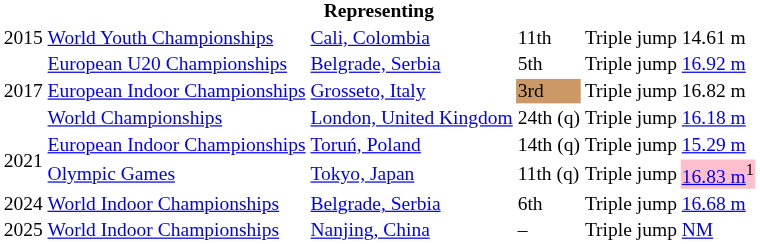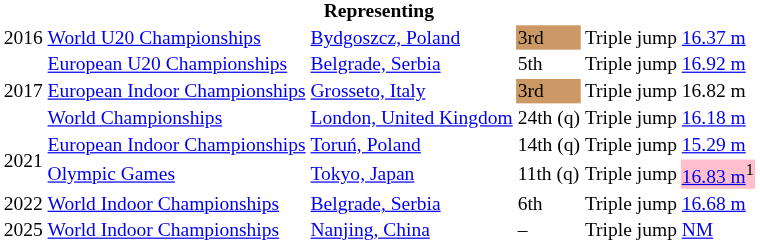- row: 2015 | World Youth Championships | Cali, Colombia | 11th | Triple jump | 14.61 m
+ row: 2016 | World U20 Championships | Bydgoszcz, Poland | 3rd | Triple jump | 16.37 m
Belgrade, Serbia / 6th | column 1: 2024 -> 2022
